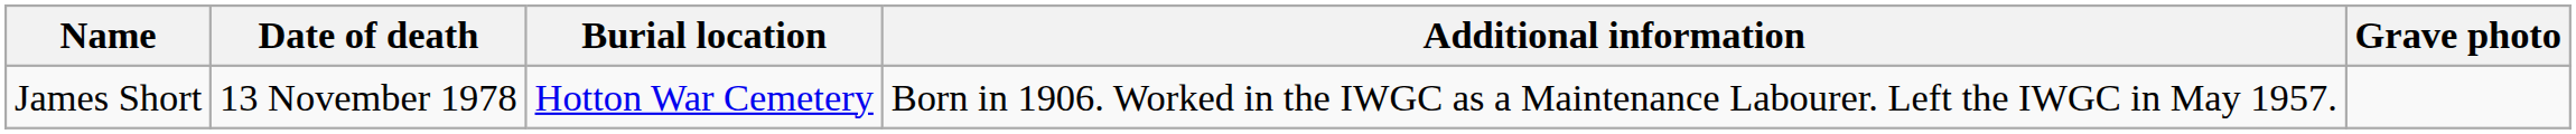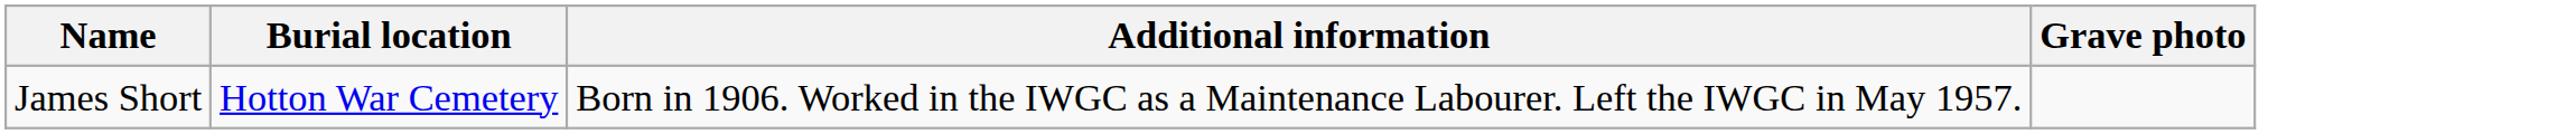- column: Date of death | 13 November 1978
